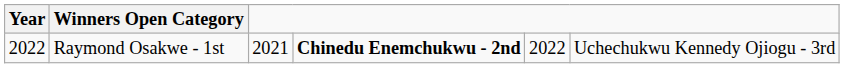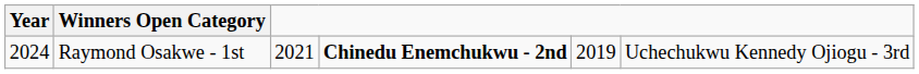Raymond Osakwe - 1st | Year: 2022 -> 2024
Raymond Osakwe - 1st | column 5: 2022 -> 2019
